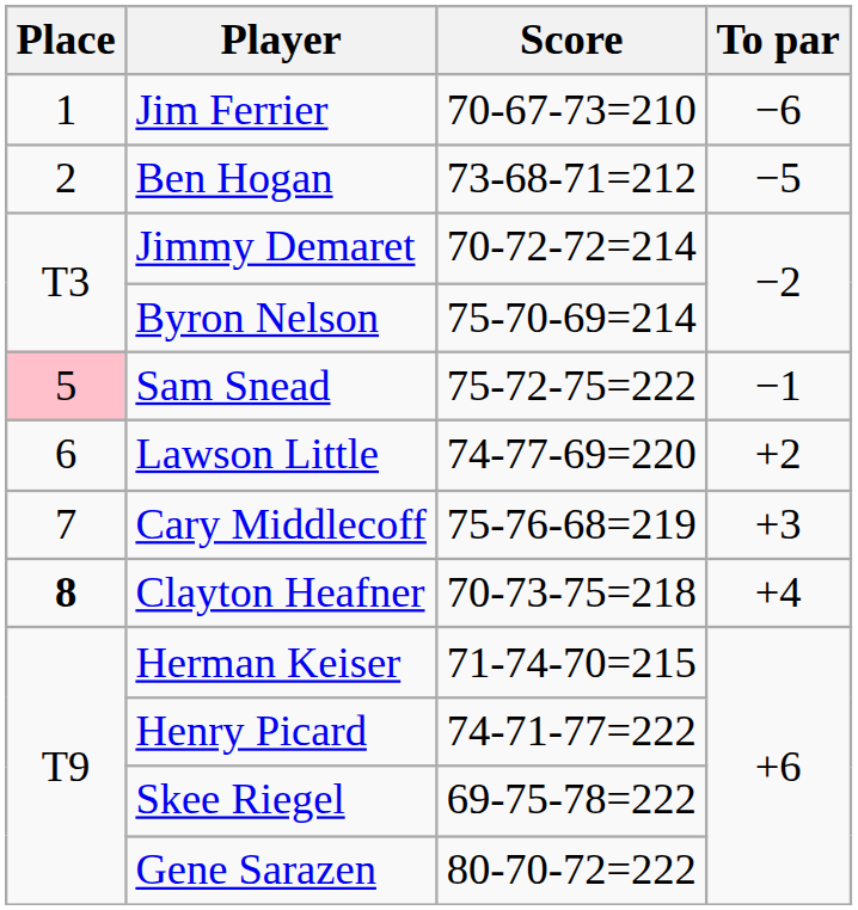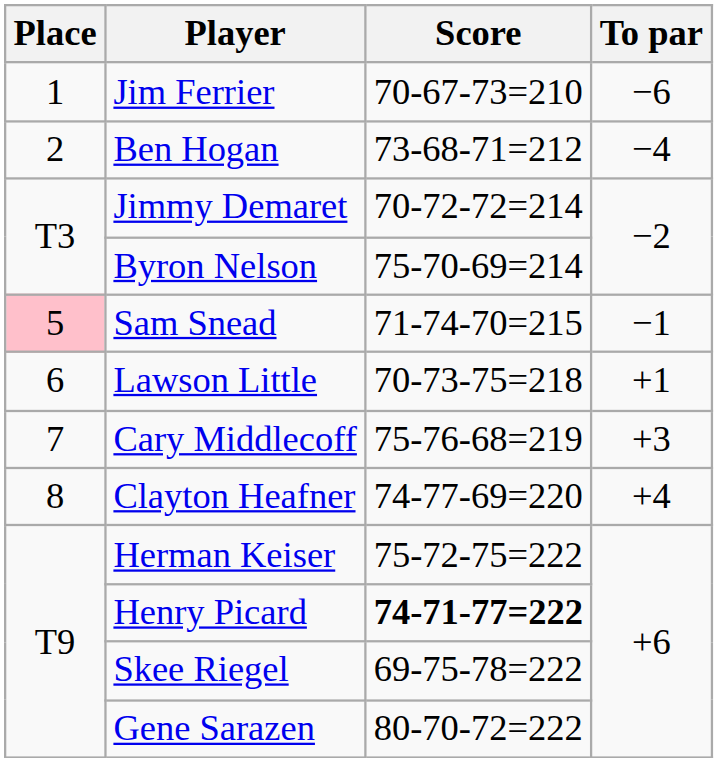Ben Hogan | To par: −5 -> −4
Sam Snead | Score: 75-72-75=222 -> 71-74-70=215
Lawson Little | Score: 74-77-69=220 -> 70-73-75=218
Lawson Little | To par: +2 -> +1
Clayton Heafner | Place: bold -> normal
Clayton Heafner | Score: 70-73-75=218 -> 74-77-69=220
Herman Keiser | Score: 71-74-70=215 -> 75-72-75=222
Henry Picard | Score: normal -> bold
